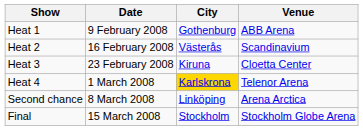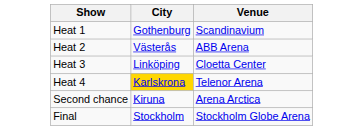- column: Date | 9 February 2008 | 16 February 2008 | 23 February 2008 | 1 March 2008 | 8 March 2008 | 15 March 2008
Heat 1 | Venue: ABB Arena -> Scandinavium
Heat 2 | Venue: Scandinavium -> ABB Arena
Heat 3 | City: Kiruna -> Linköping
Second chance | City: Linköping -> Kiruna
